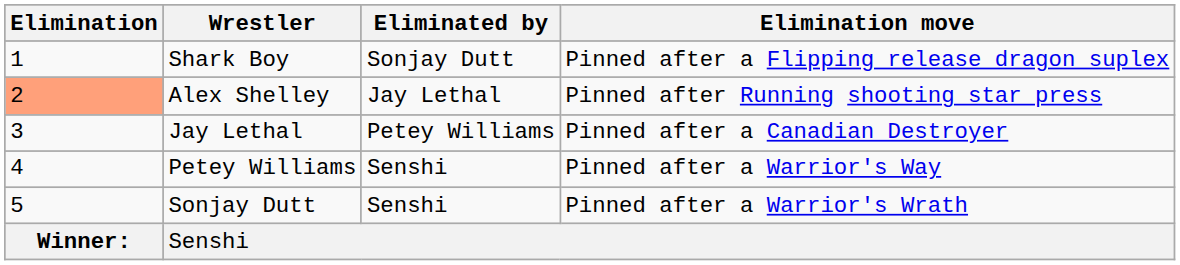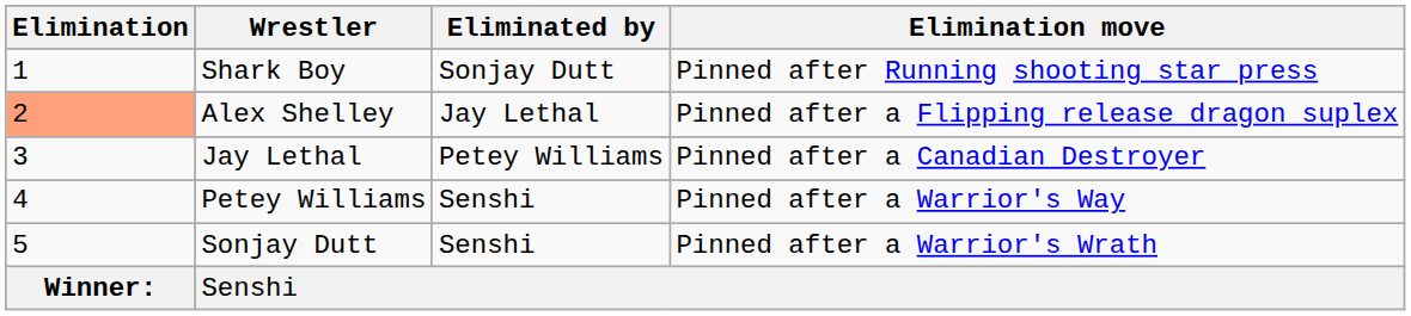Shark Boy | Elimination move: Pinned after a Flipping release dragon suplex -> Pinned after Running shooting star press
Alex Shelley | Elimination move: Pinned after Running shooting star press -> Pinned after a Flipping release dragon suplex
